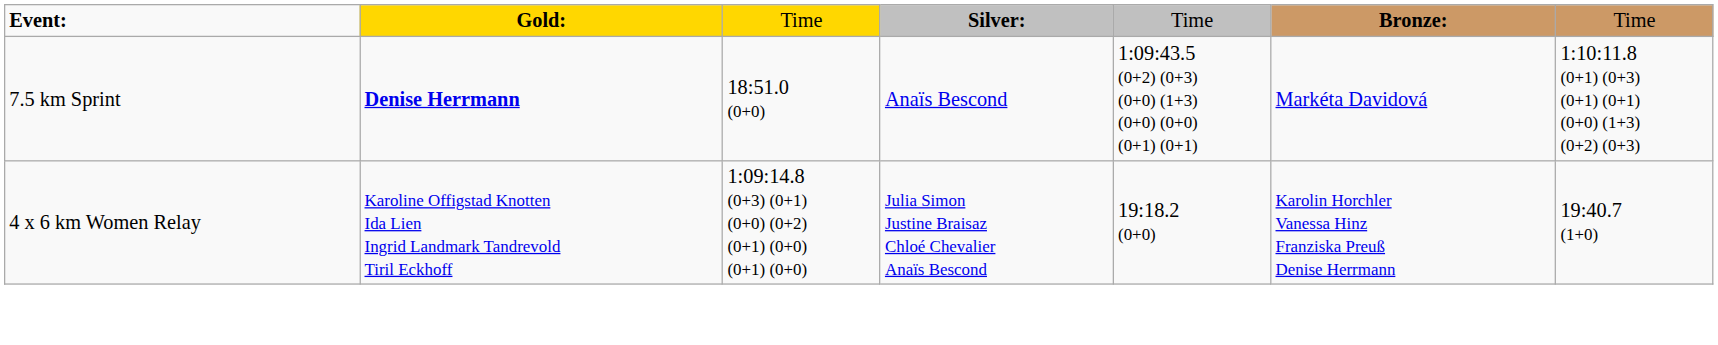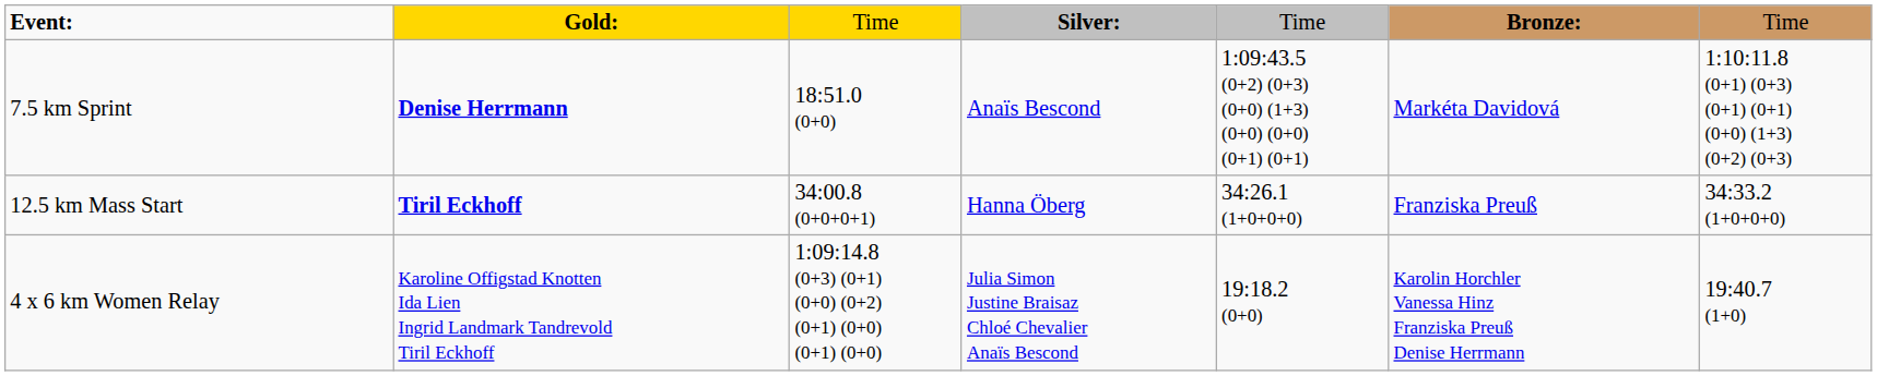+ row: 12.5 km Mass Start | Tiril Eckhoff | 34:00.8 (0+0+0+1) | Hanna Öberg | 34:26.1 (1+0+0+0) | Franziska Preuß | 34:33.2 (1+0+0+0)
